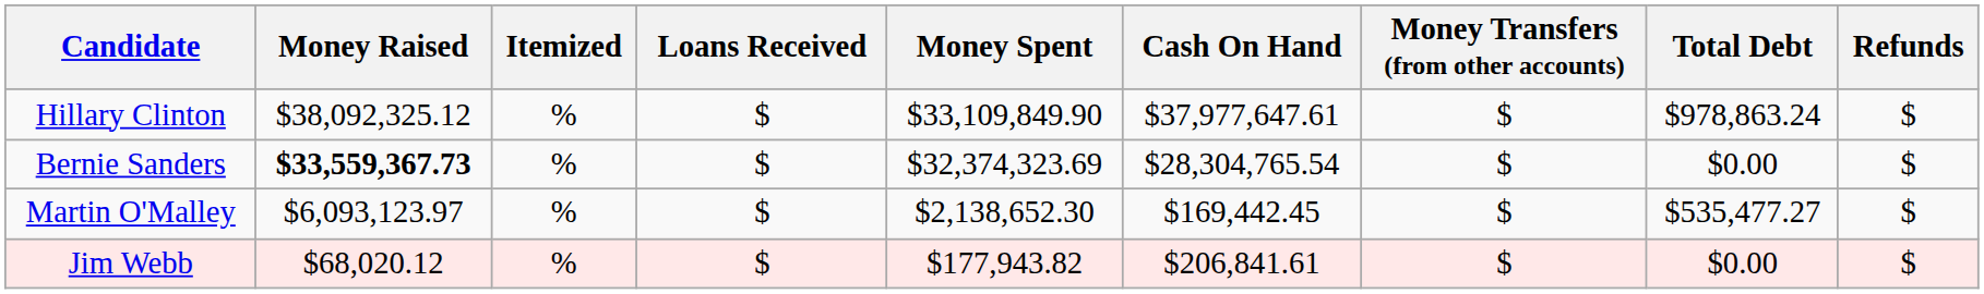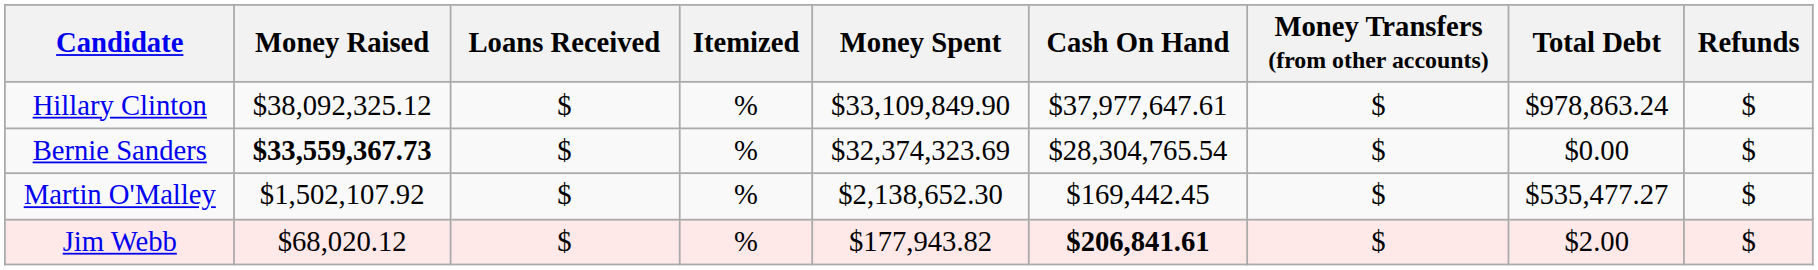columns swapped: Itemized <-> Loans Received
Martin O'Malley | Money Raised: $6,093,123.97 -> $1,502,107.92
Jim Webb | Cash On Hand: normal -> bold
Jim Webb | Total Debt: $0.00 -> $2.00
